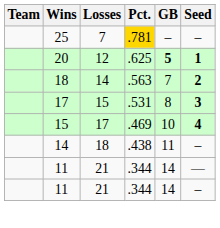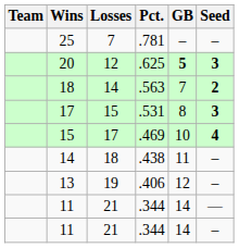25 | Pct.: gold background -> no background
20 | Seed: 1 -> 3
+ row: 13 | 19 | .406 | 12 | –
